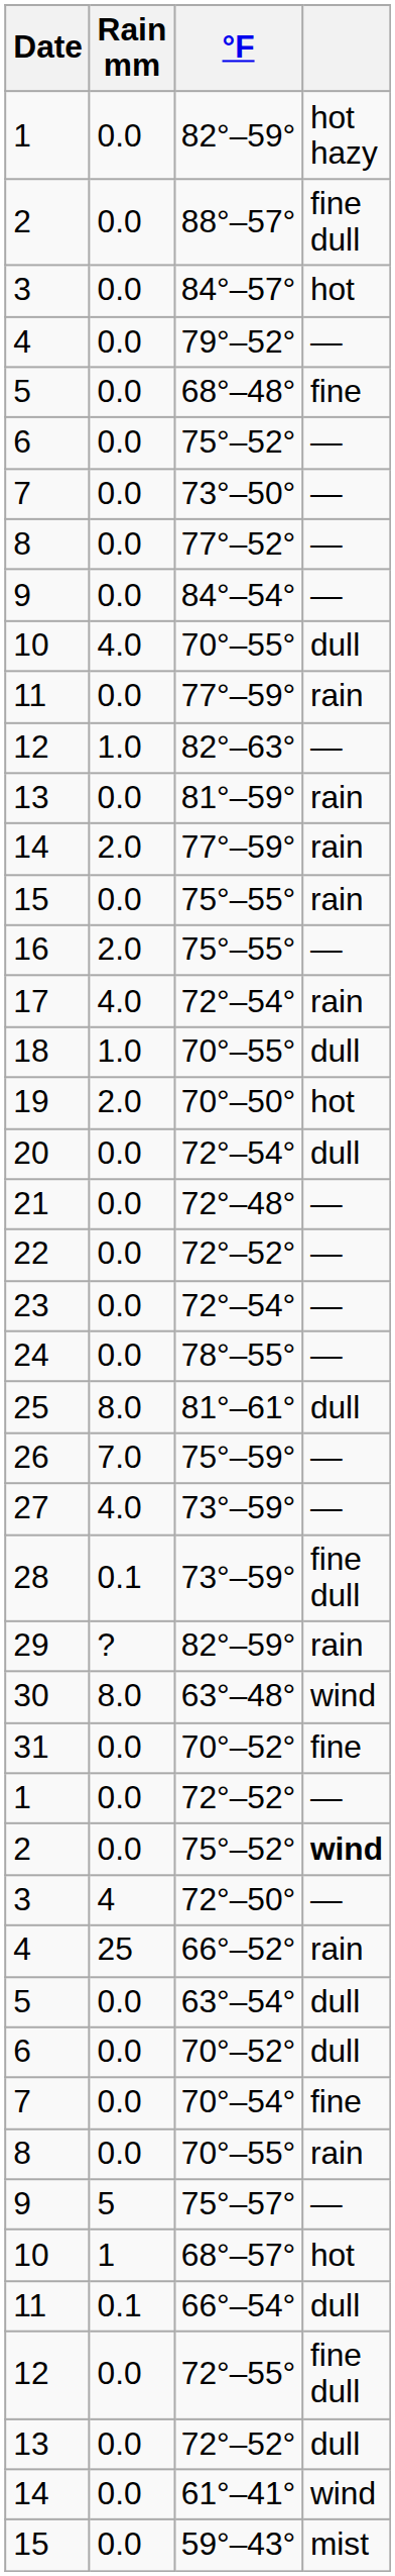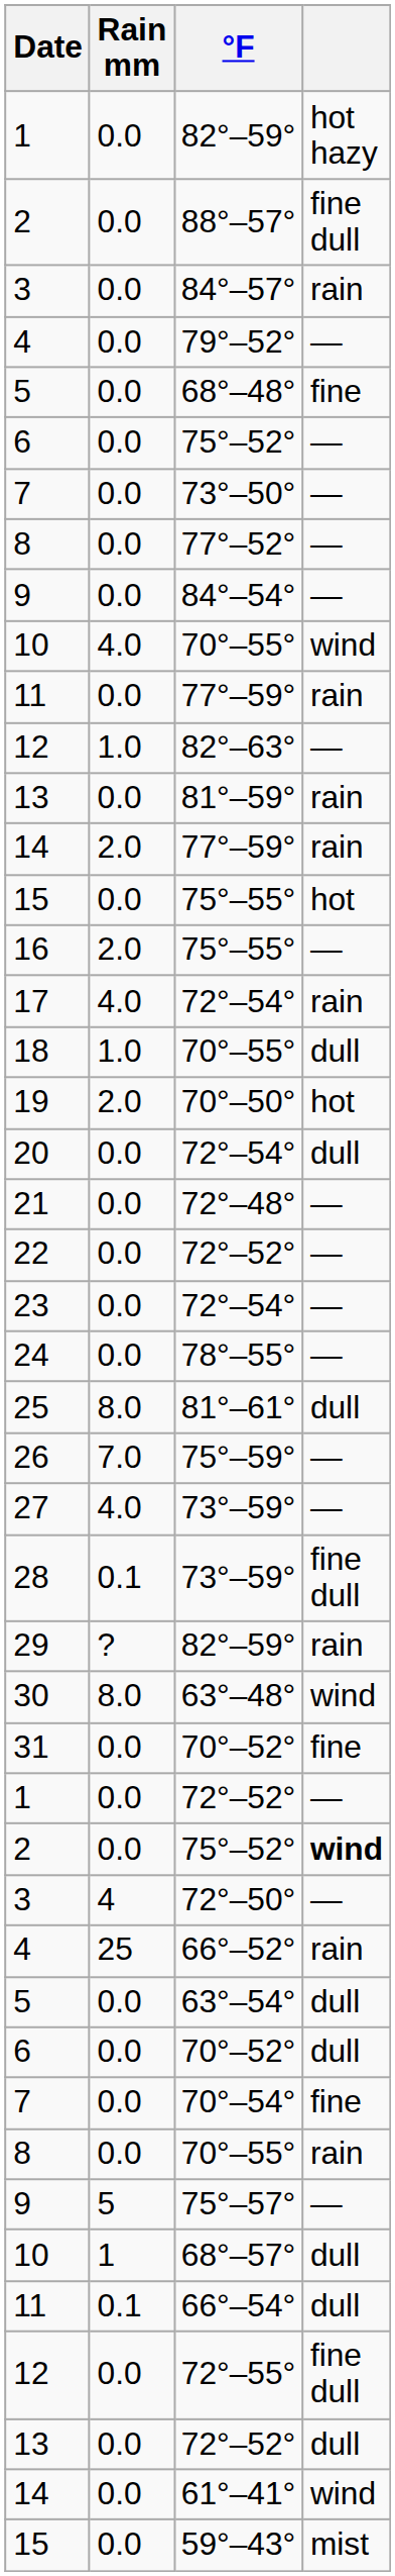84°–57° | column 4: hot -> rain
10 / 70°–55° | column 4: dull -> wind
15 / 75°–55° | column 4: rain -> hot
68°–57° | column 4: hot -> dull
